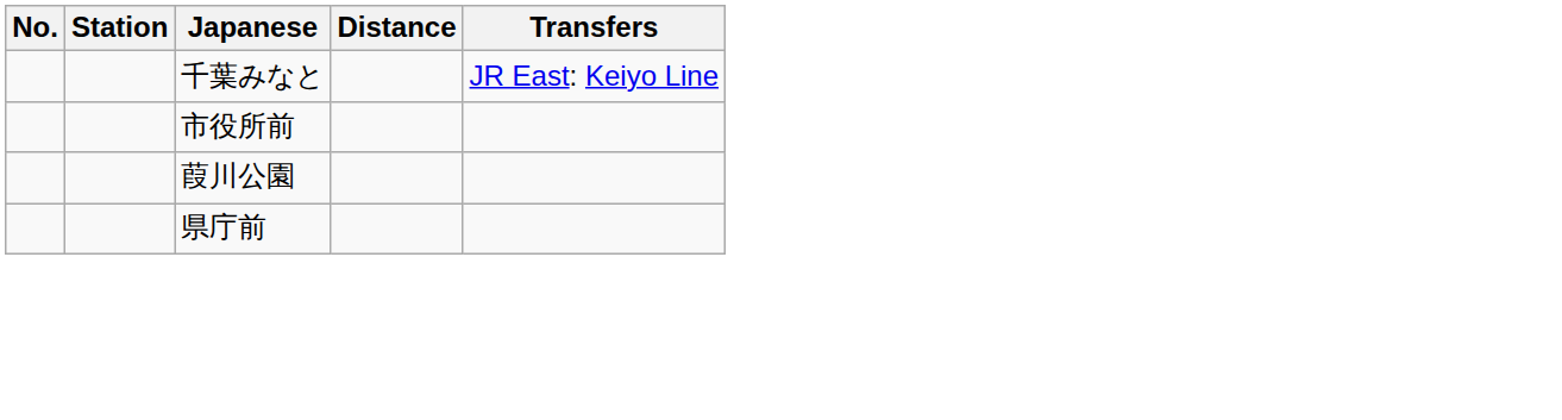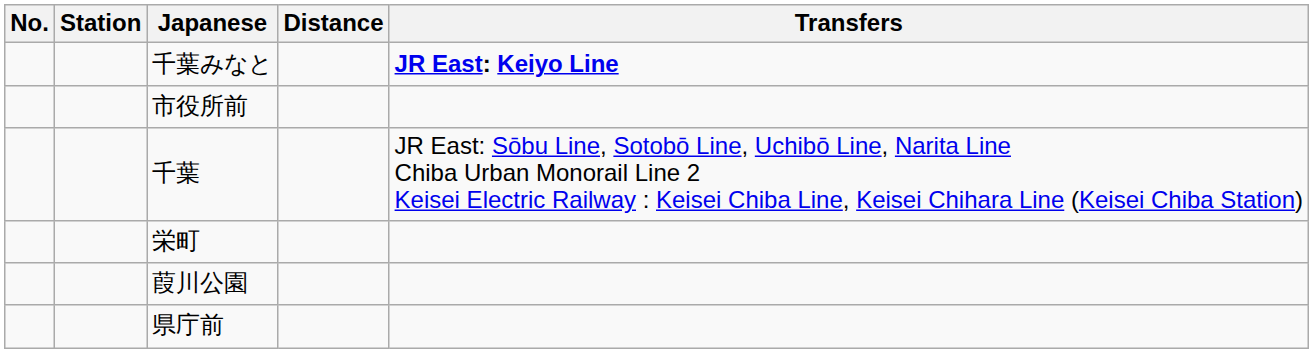千葉みなと | Transfers: normal -> bold
+ row: 千葉 | JR East: Sōbu Line, Sotobō Line, Uchibō Line, Narita Line Chiba Urban Monorail Line 2 Keisei Electric Railway : Keisei Chiba Line, Keisei Chihara Line (Keisei Chiba Station)
+ row: 栄町
